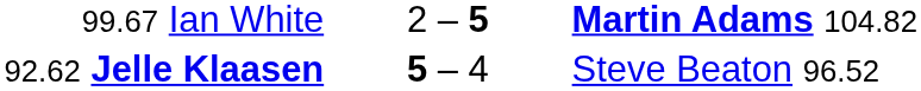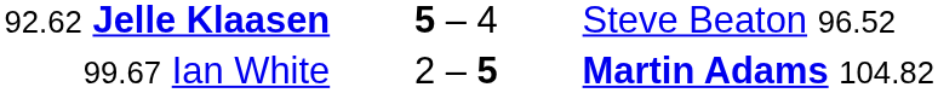rows swapped: 92.62 Jelle Klaasen <-> 99.67 Ian White
